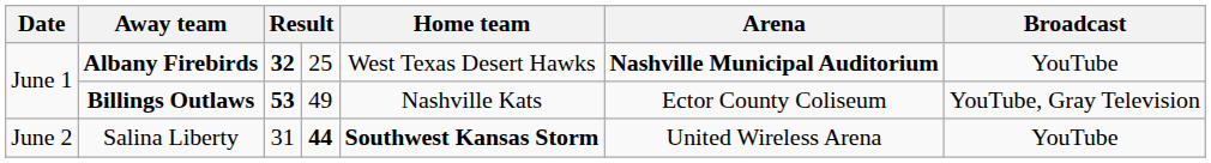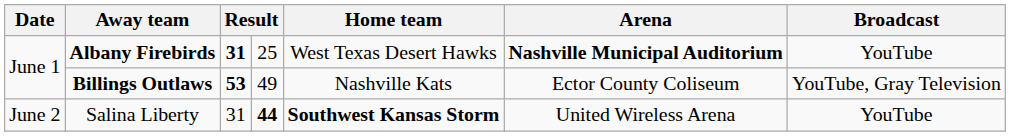Albany Firebirds | column 3: 32 -> 31
